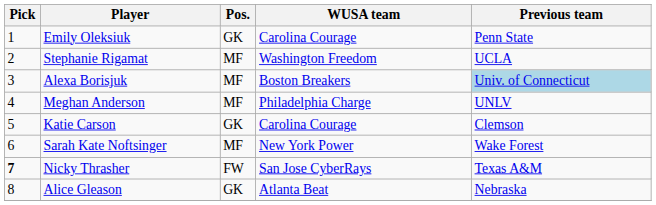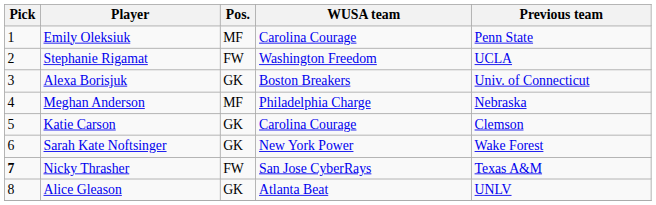Emily Oleksiuk | Pos.: GK -> MF
Stephanie Rigamat | Pos.: MF -> FW
Alexa Borisjuk | Pos.: MF -> GK
Alexa Borisjuk | Previous team: lightblue background -> no background
Meghan Anderson | Previous team: UNLV -> Nebraska
Sarah Kate Noftsinger | Pos.: MF -> GK
Alice Gleason | Previous team: Nebraska -> UNLV
